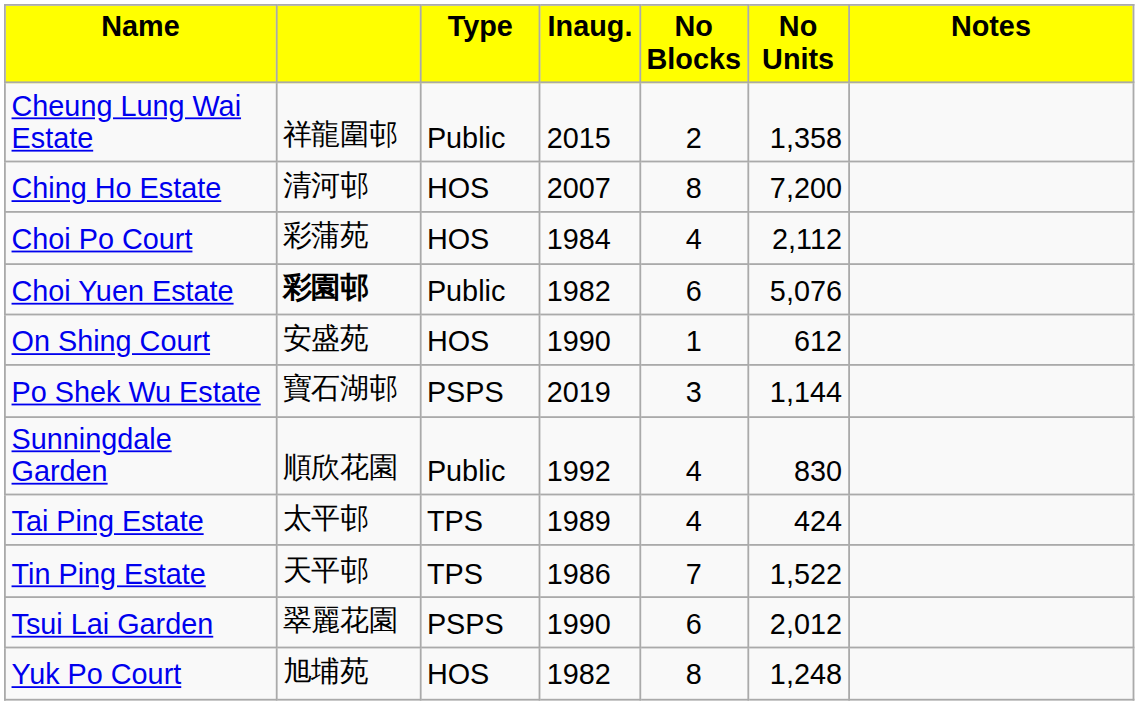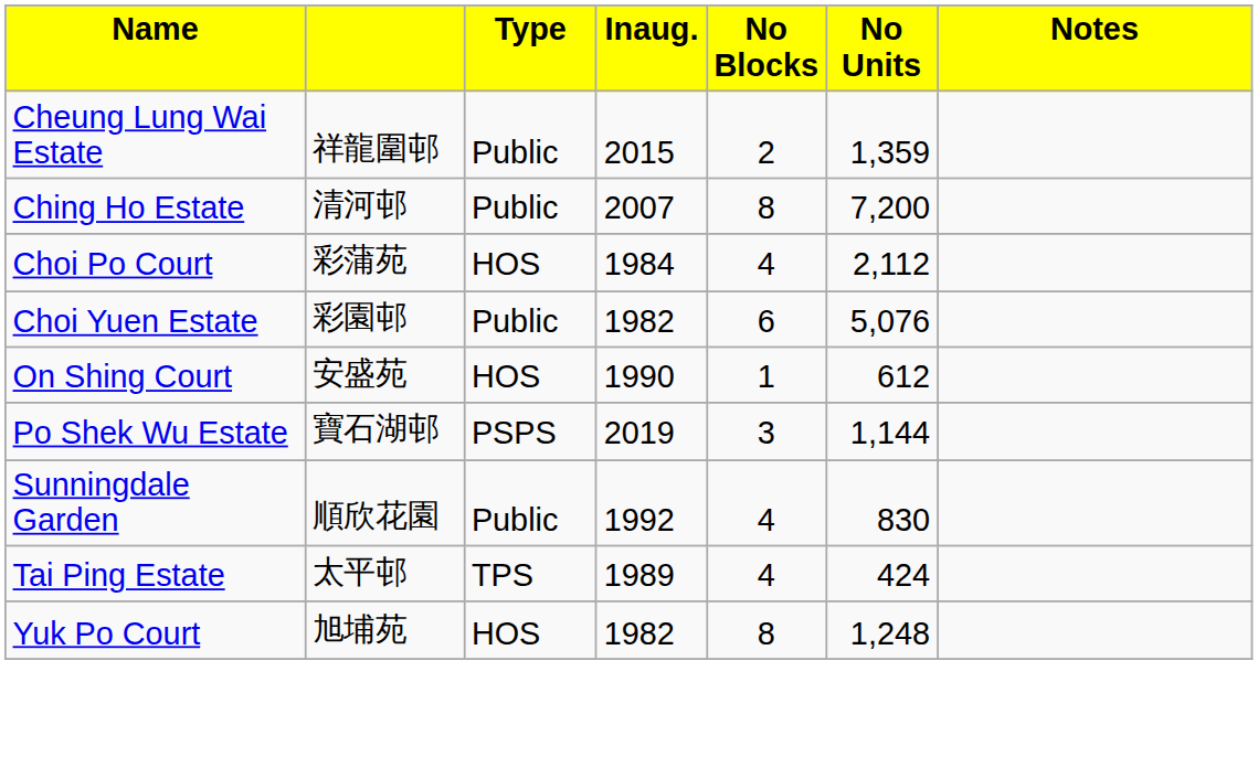Cheung Lung Wai Estate | column 6: 1,358 -> 1,359
Ching Ho Estate | column 3: HOS -> Public
Choi Yuen Estate | column 2: bold -> normal
- row: Tin Ping Estate | 天平邨 | TPS | 1986 | 7 | 1,522
- row: Tsui Lai Garden | 翠麗花園 | PSPS | 1990 | 6 | 2,012
